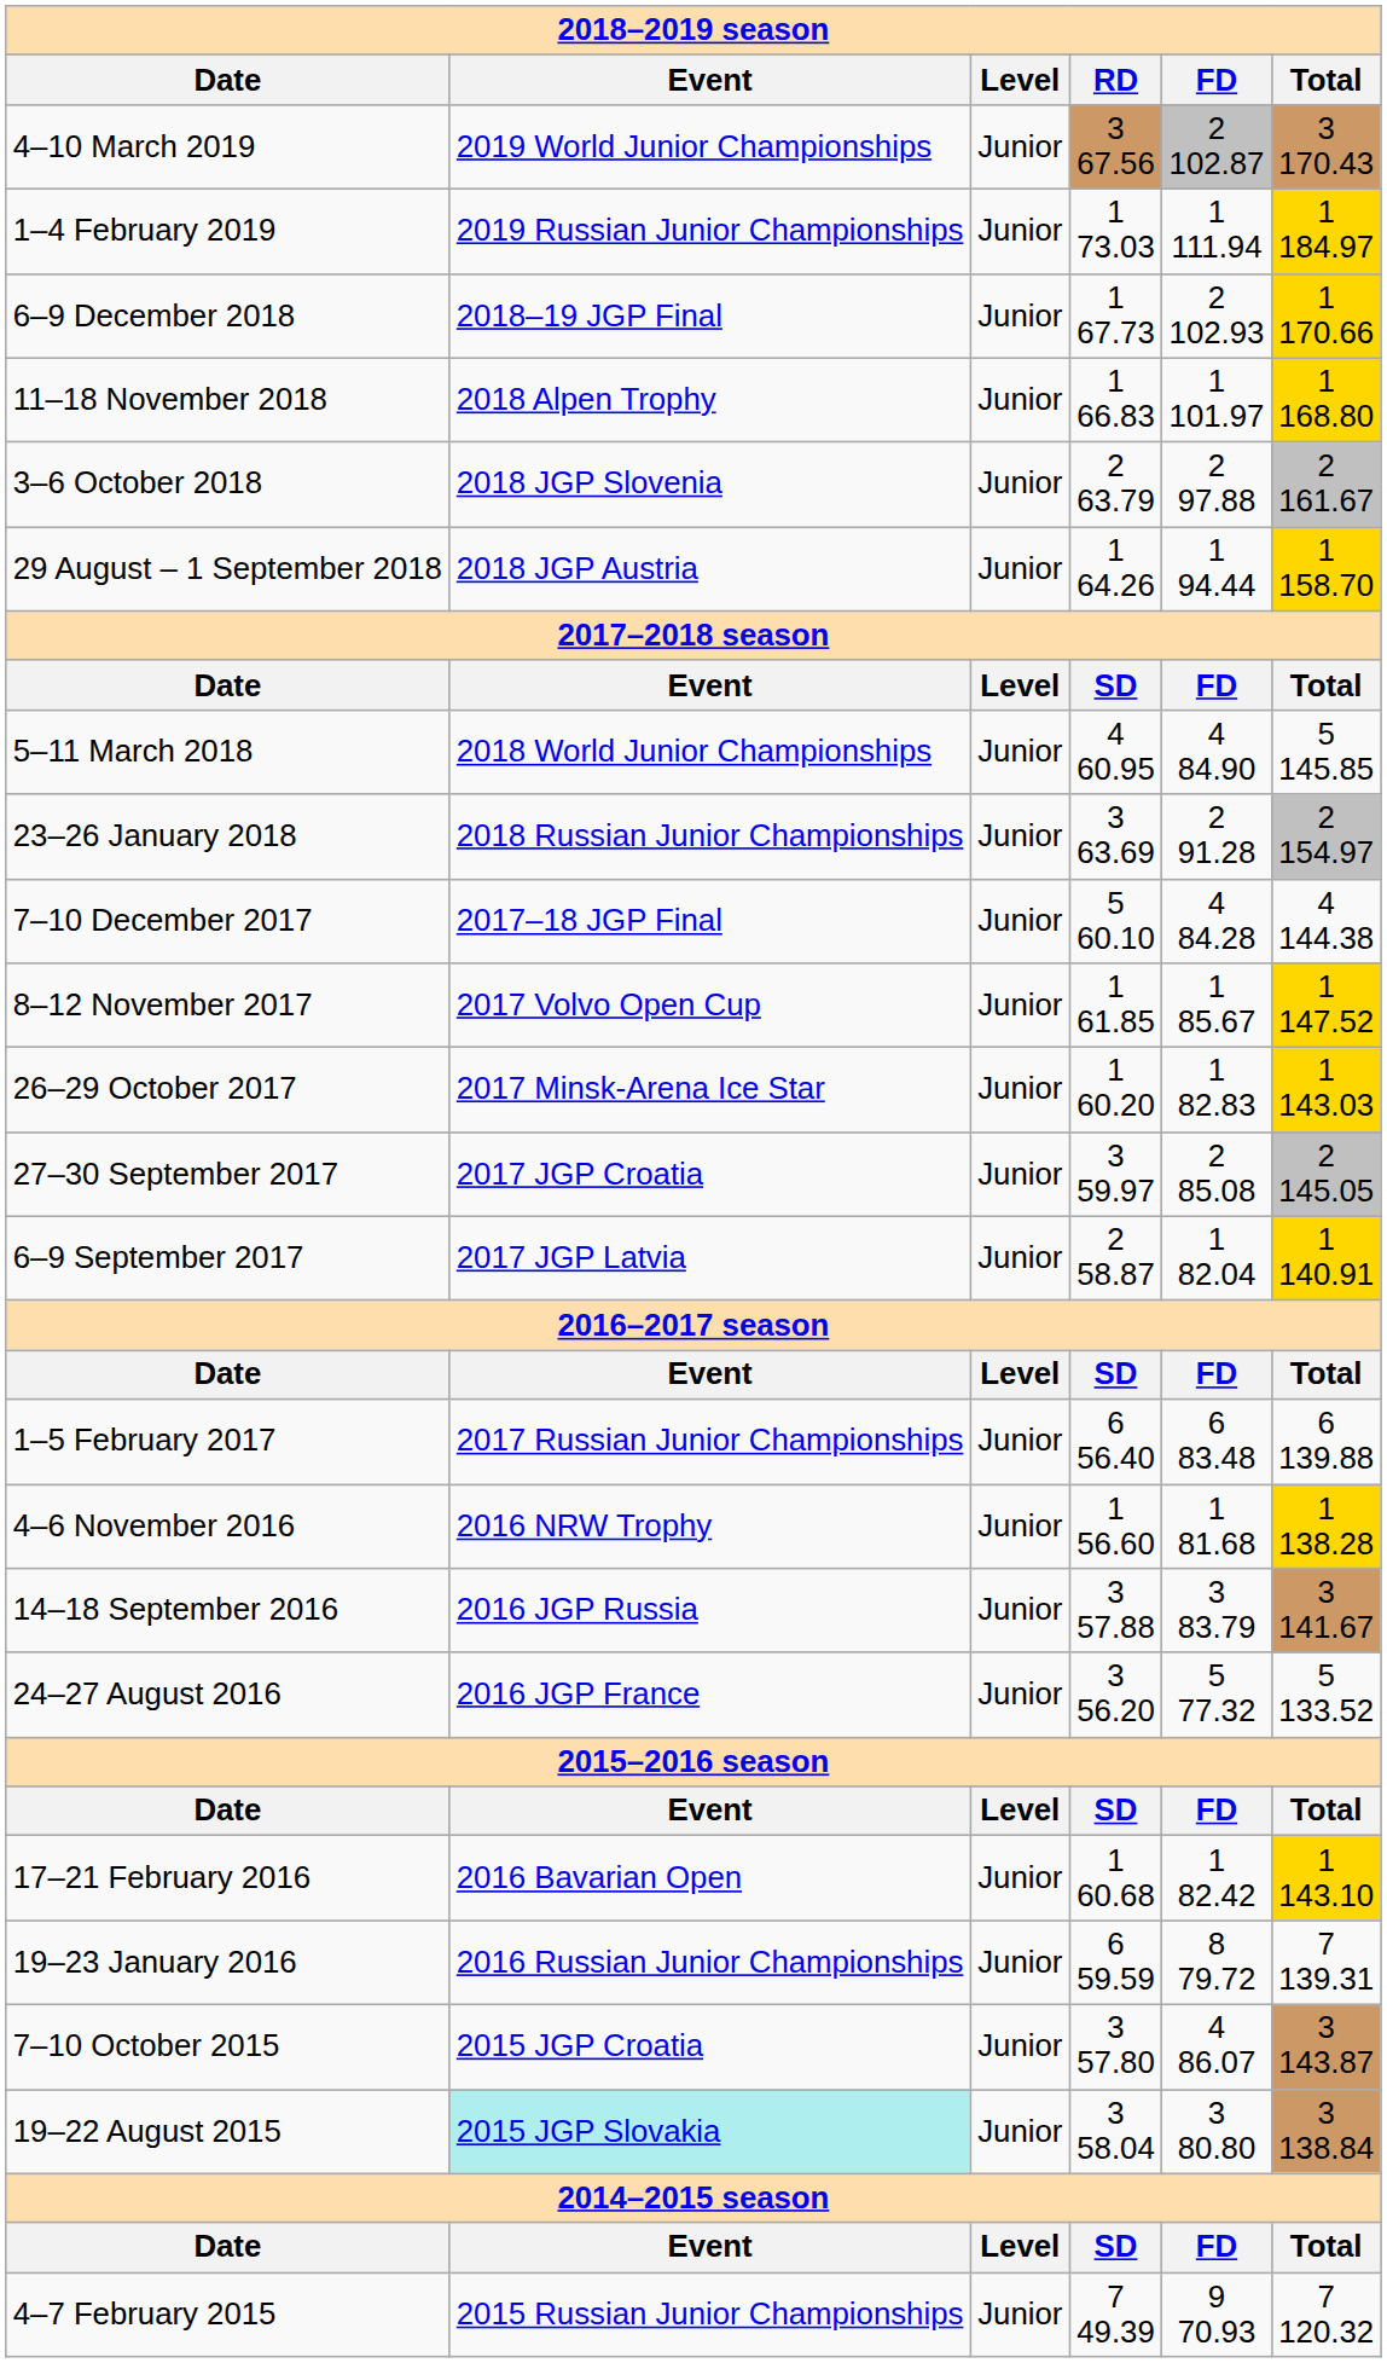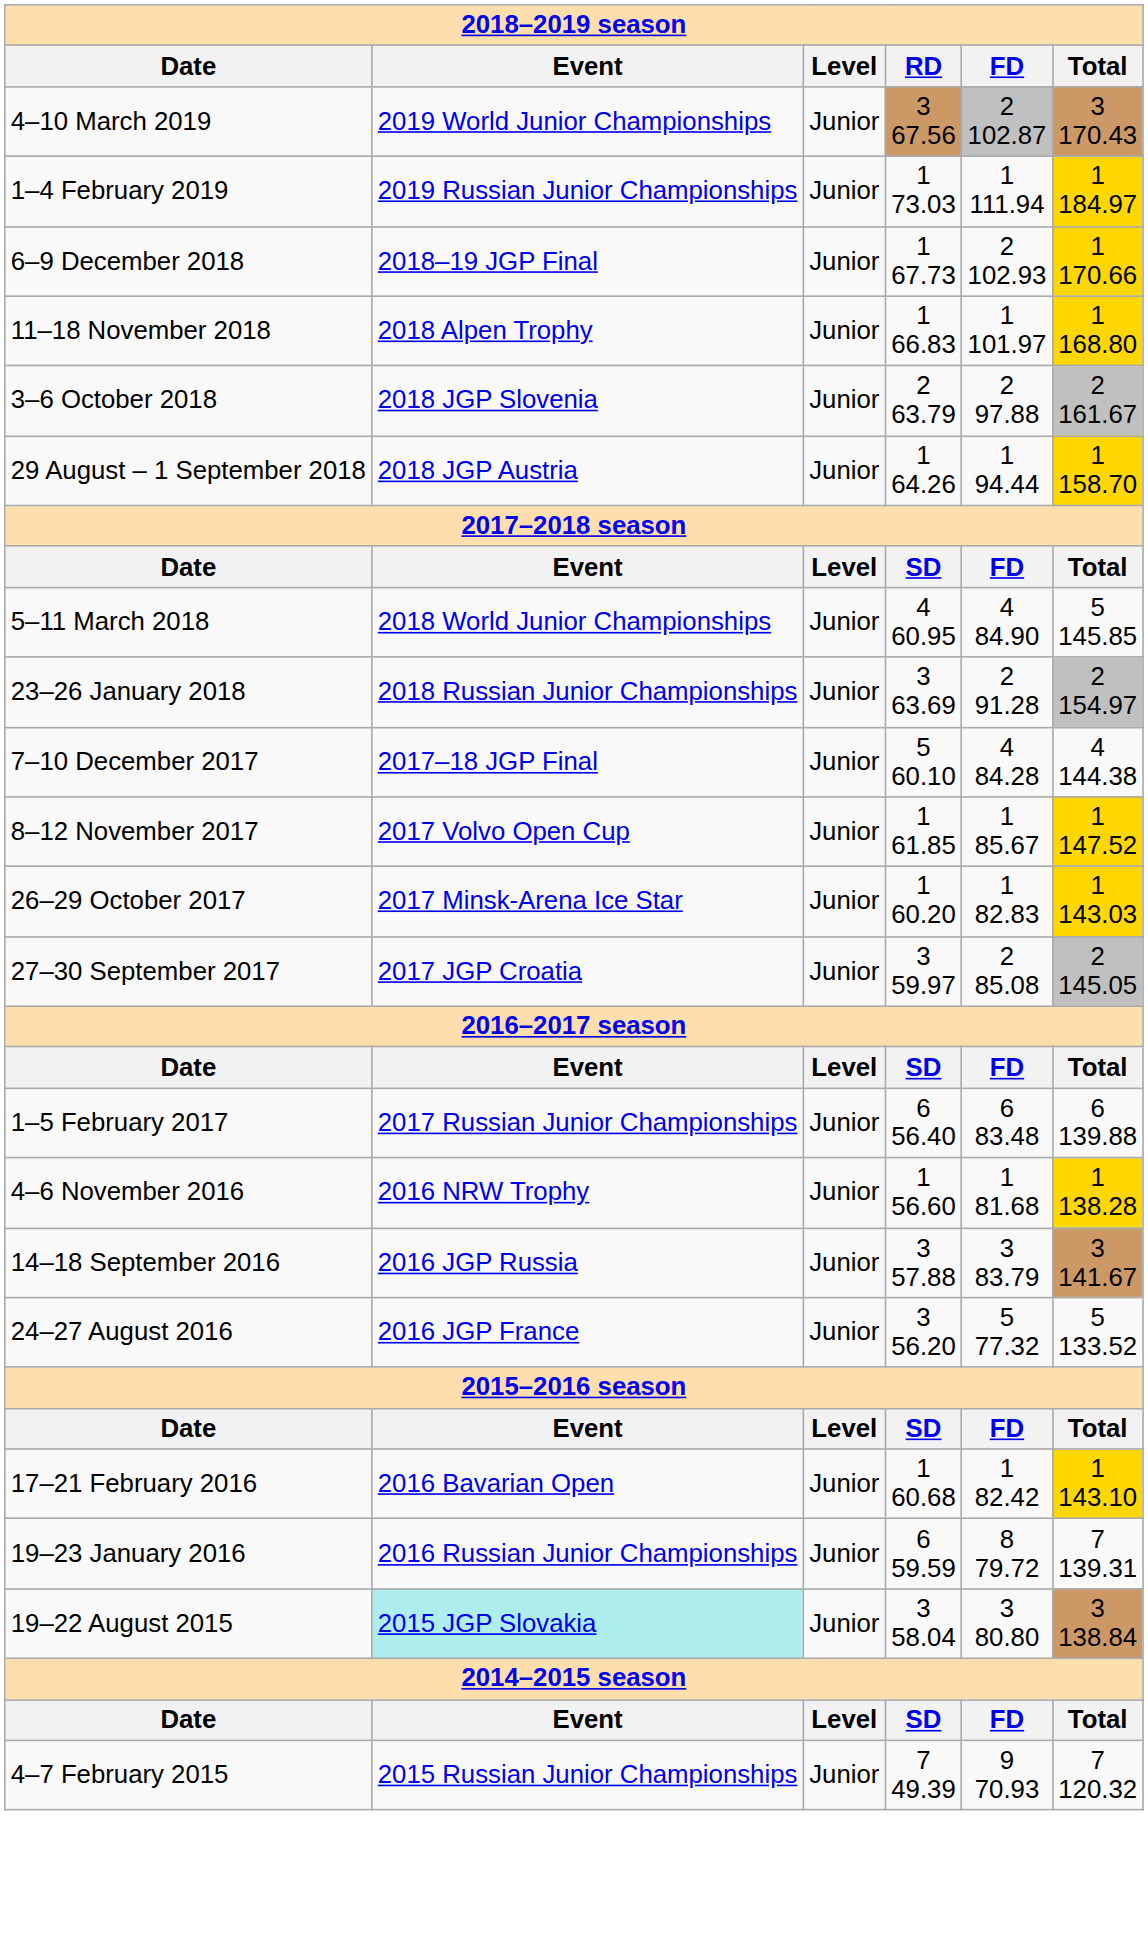- row: 6–9 September 2017 | 2017 JGP Latvia | Junior | 2 58.87 | 1 82.04 | 1 140.91
- row: 7–10 October 2015 | 2015 JGP Croatia | Junior | 3 57.80 | 4 86.07 | 3 143.87
